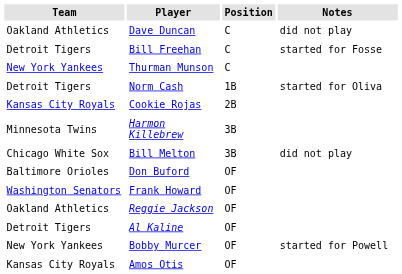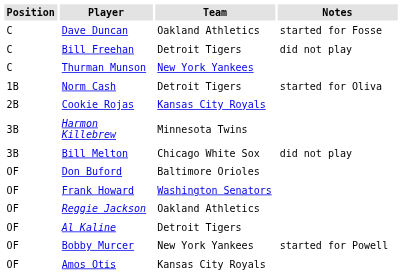columns swapped: Position <-> Team
Dave Duncan | Notes: did not play -> started for Fosse
Bill Freehan | Notes: started for Fosse -> did not play
